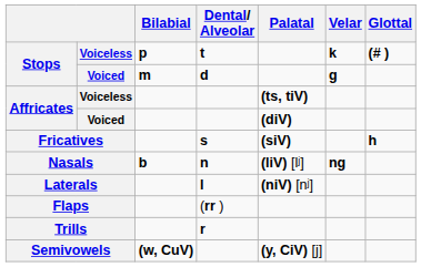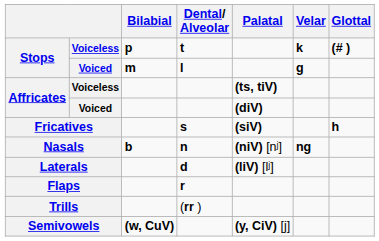Stops / Voiced | Dental/ Alveolar: d -> l
Nasals | Palatal: (liV) [lʲ] -> (niV) [nʲ]
Laterals | Dental/ Alveolar: l -> d
Laterals | Palatal: (niV) [nʲ] -> (liV) [lʲ]
Flaps | Dental/ Alveolar: (rr ) -> r
Trills | Dental/ Alveolar: r -> (rr )
